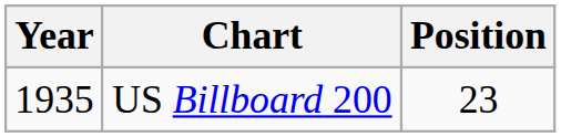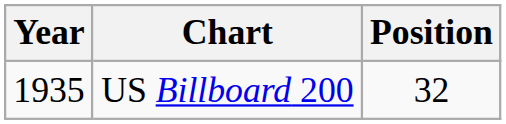US Billboard 200 | Position: 23 -> 32
